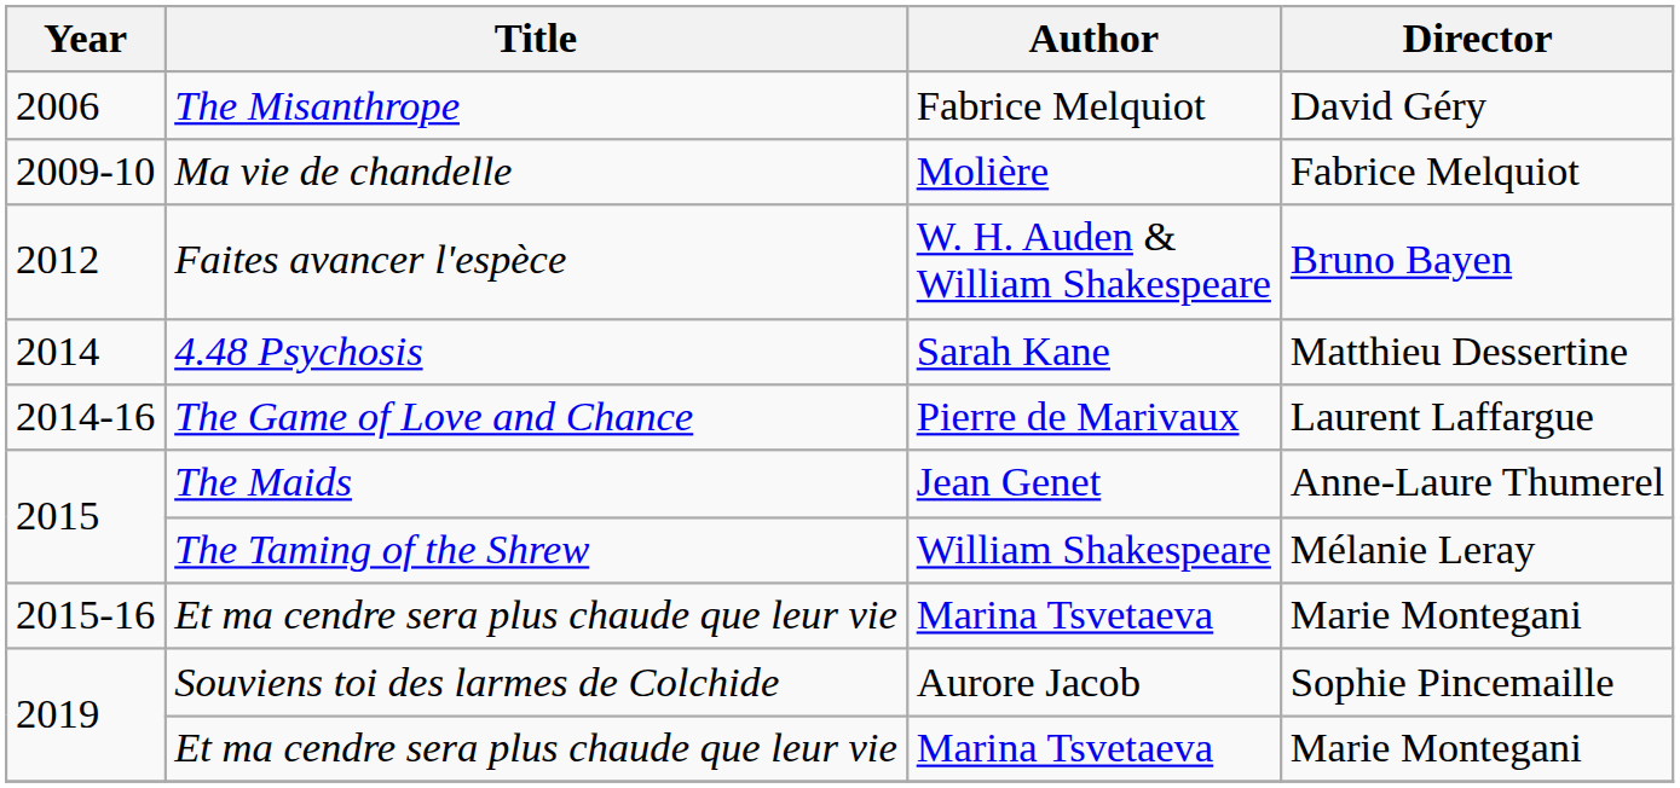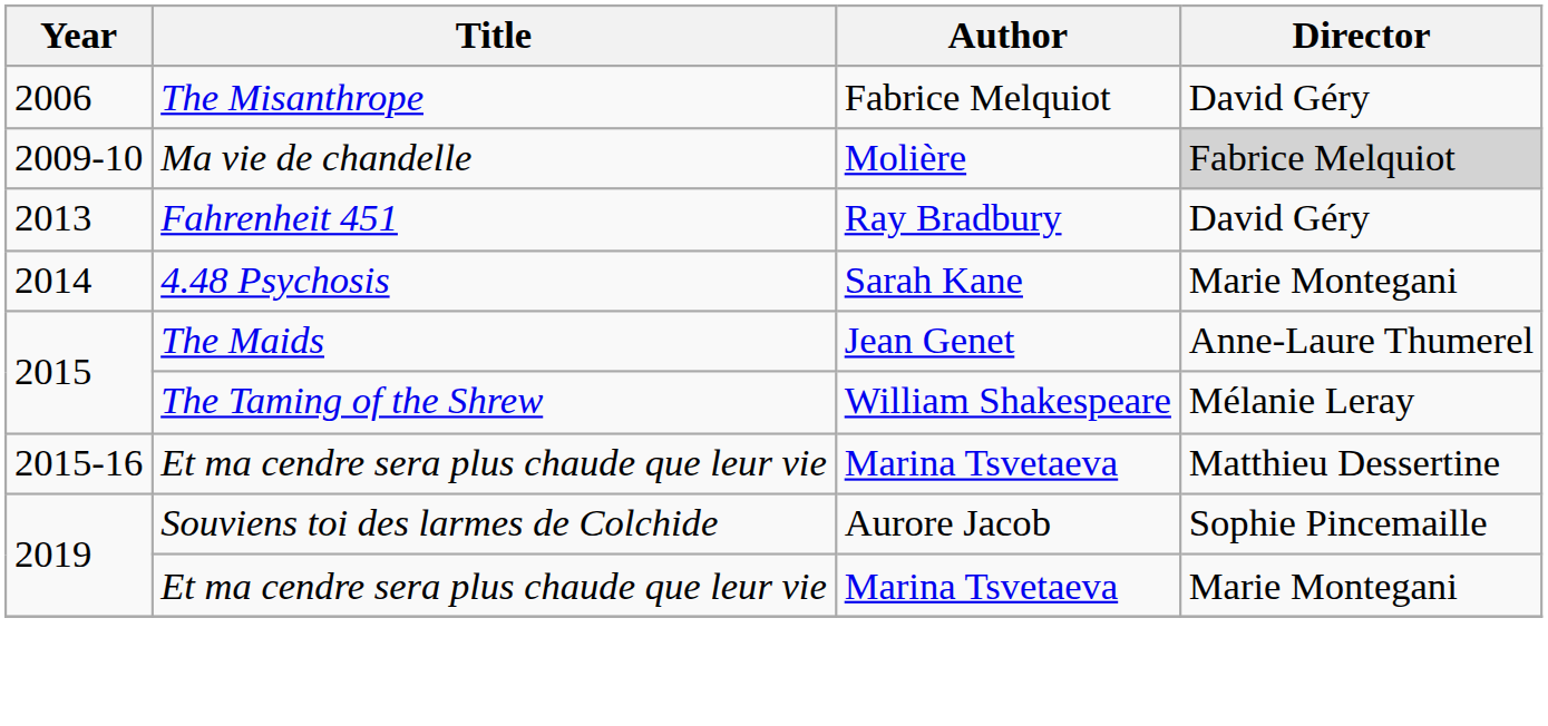Ma vie de chandelle | Director: no background -> lightgrey background
- row: 2012 | Faites avancer l'espèce | W. H. Auden & William Shakespeare | Bruno Bayen
+ row: 2013 | Fahrenheit 451 | Ray Bradbury | David Géry
4.48 Psychosis | Director: Matthieu Dessertine -> Marie Montegani
- row: 2014-16 | The Game of Love and Chance | Pierre de Marivaux | Laurent Laffargue
2015-16 / Et ma cendre sera plus chaude que leur vie | Director: Marie Montegani -> Matthieu Dessertine
